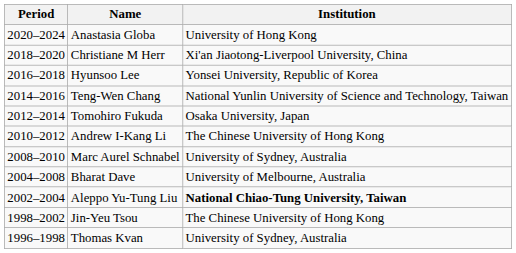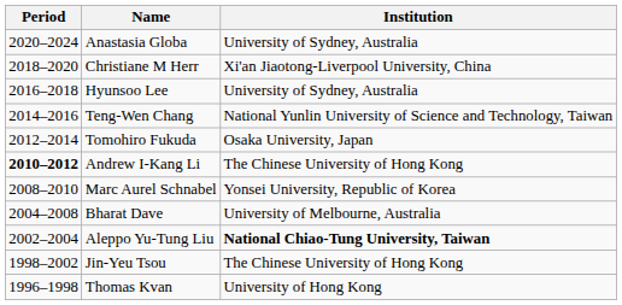Anastasia Globa | Institution: University of Hong Kong -> University of Sydney, Australia
Hyunsoo Lee | Institution: Yonsei University, Republic of Korea -> University of Sydney, Australia
Andrew I-Kang Li | Period: normal -> bold
Marc Aurel Schnabel | Institution: University of Sydney, Australia -> Yonsei University, Republic of Korea
Thomas Kvan | Institution: University of Sydney, Australia -> University of Hong Kong
